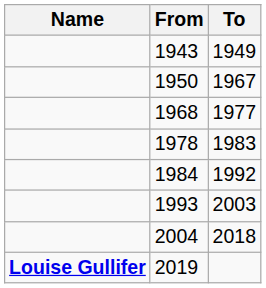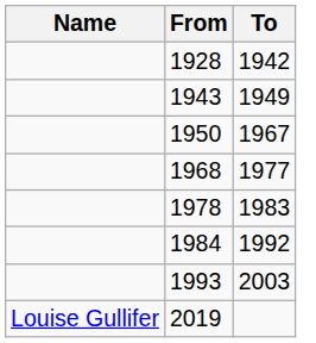+ row: 1928 | 1942
- row: 2004 | 2018
2019 | Name: bold -> normal
